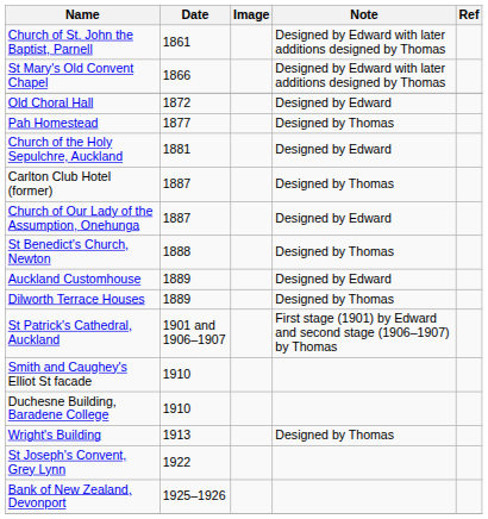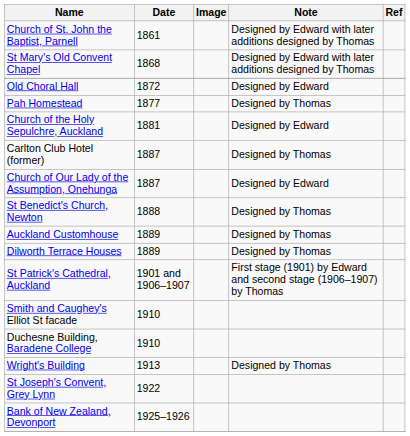St Mary's Old Convent Chapel | Date: 1866 -> 1868
Auckland Customhouse | Note: Designed by Edward -> Designed by Thomas
